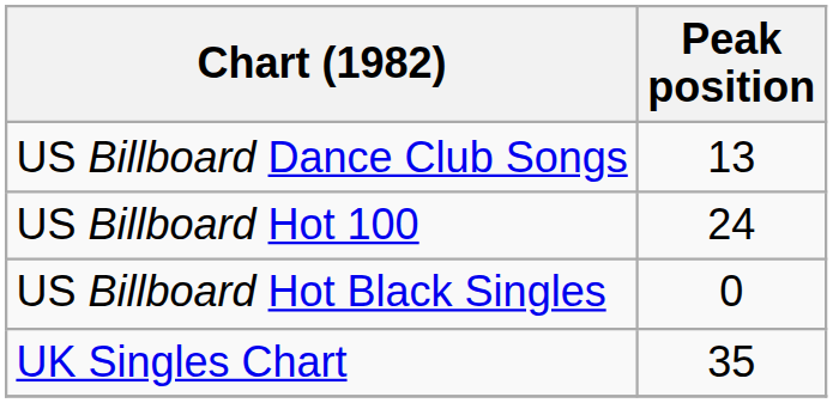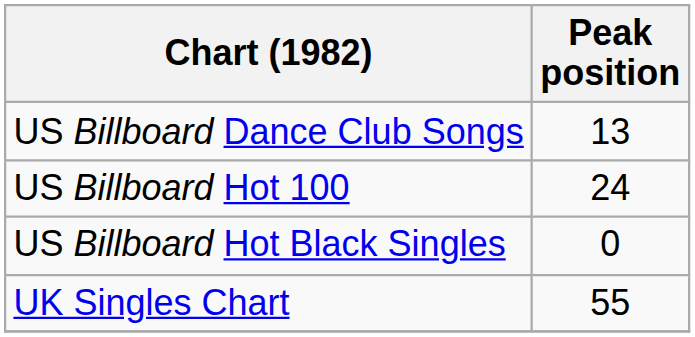UK Singles Chart | Peak position: 35 -> 55
